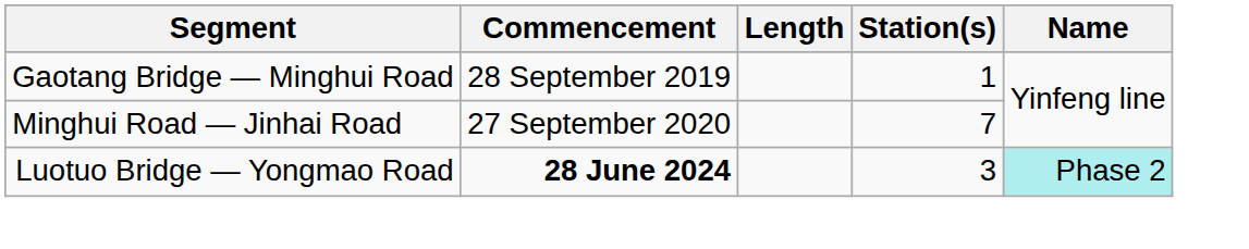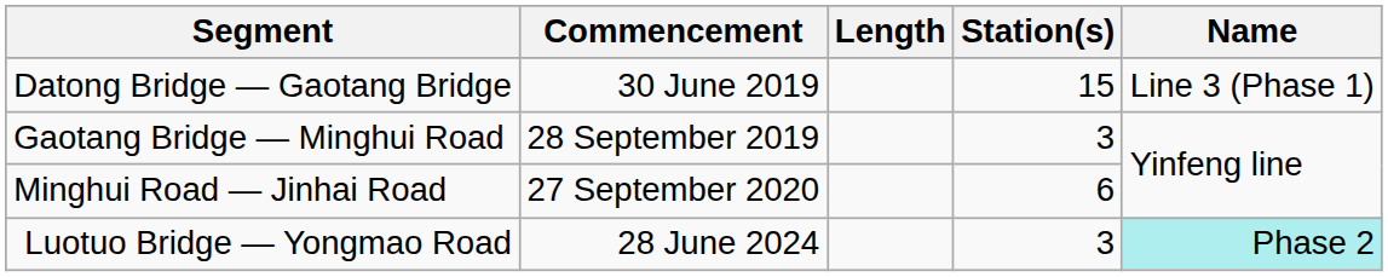+ row: Datong Bridge — Gaotang Bridge | 30 June 2019 | 15 | Line 3 (Phase 1)
Gaotang Bridge — Minghui Road | Station(s): 1 -> 3
Minghui Road — Jinhai Road | Station(s): 7 -> 6
Luotuo Bridge — Yongmao Road | Commencement: bold -> normal
